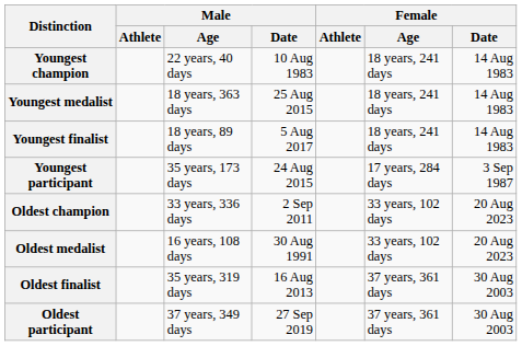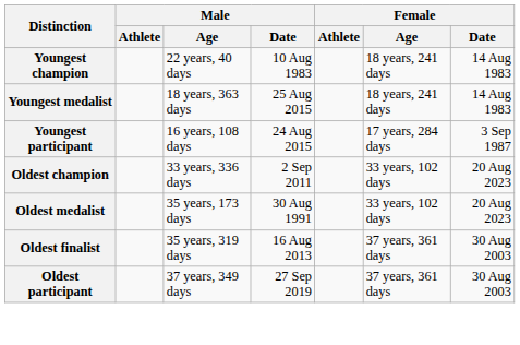- row: Youngest finalist | 18 years, 89 days | 5 Aug 2017 | 18 years, 241 days | 14 Aug 1983
Youngest participant | Male / Age: 35 years, 173 days -> 16 years, 108 days
Oldest medalist | Male / Age: 16 years, 108 days -> 35 years, 173 days
